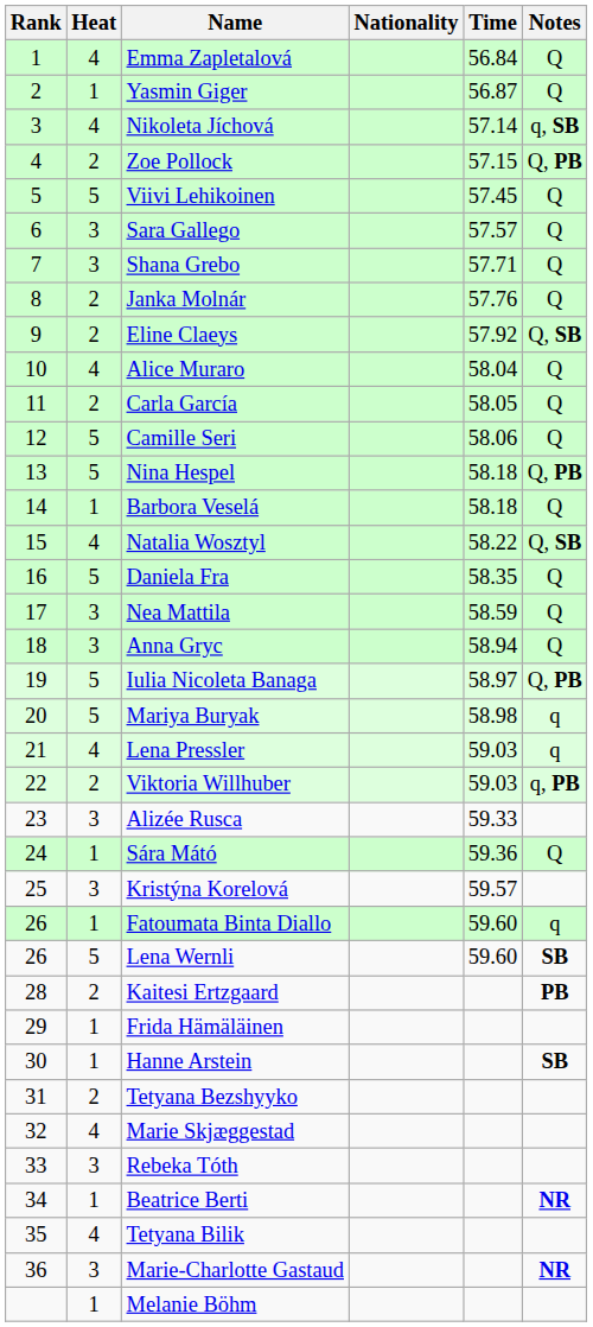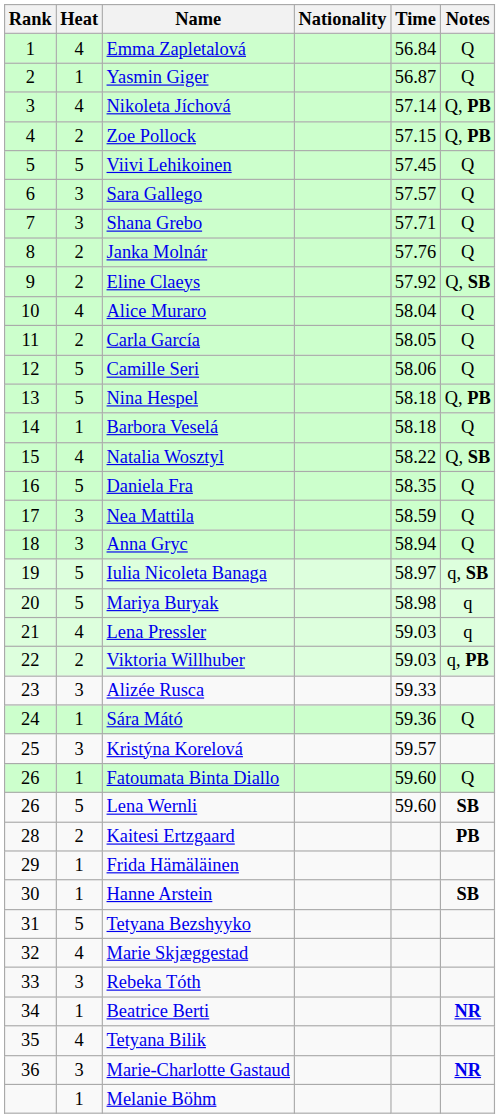Nikoleta Jíchová | Notes: q, SB -> Q, PB
Iulia Nicoleta Banaga | Notes: Q, PB -> q, SB
Fatoumata Binta Diallo | Notes: q -> Q
Tetyana Bezshyyko | Heat: 2 -> 5
